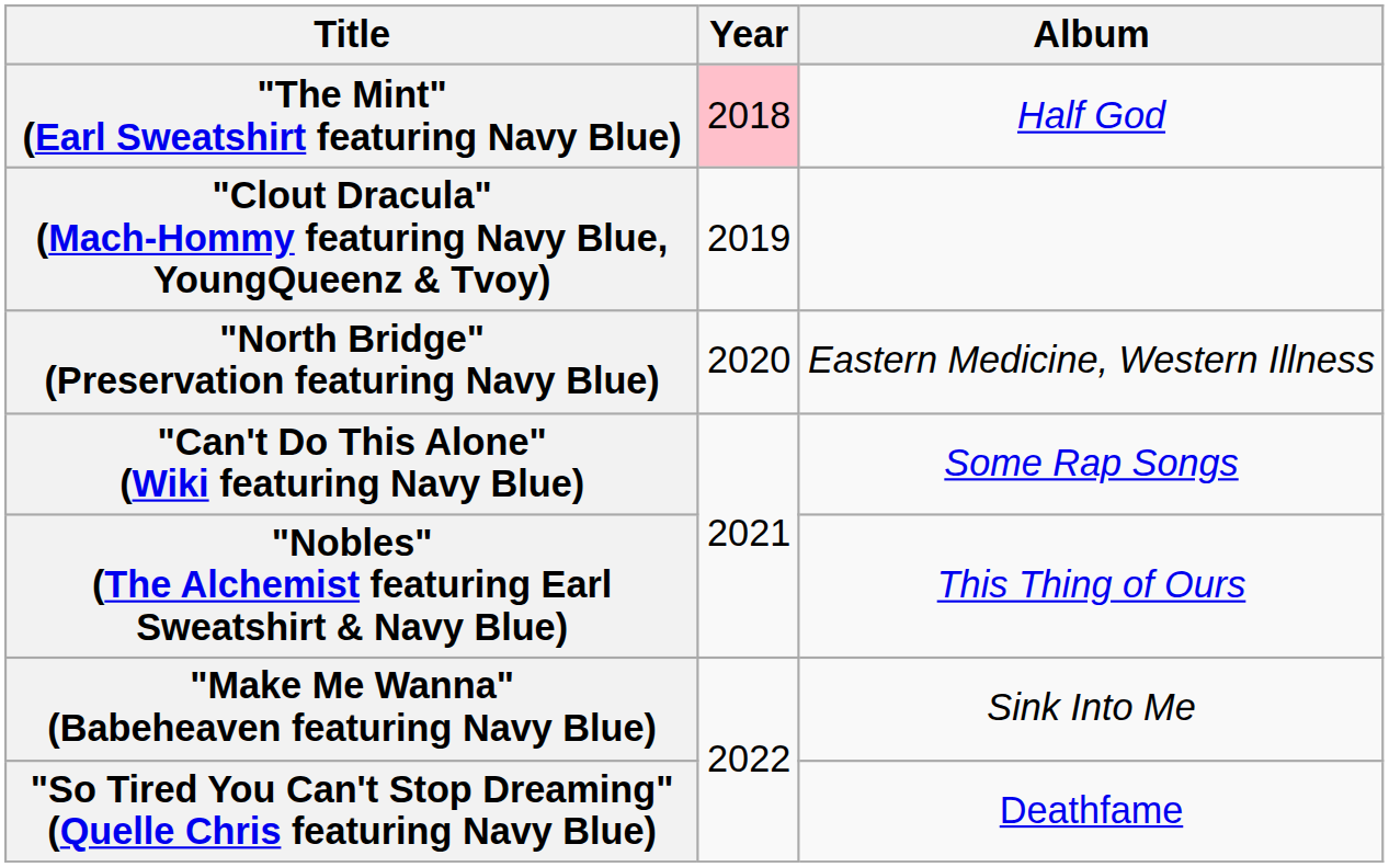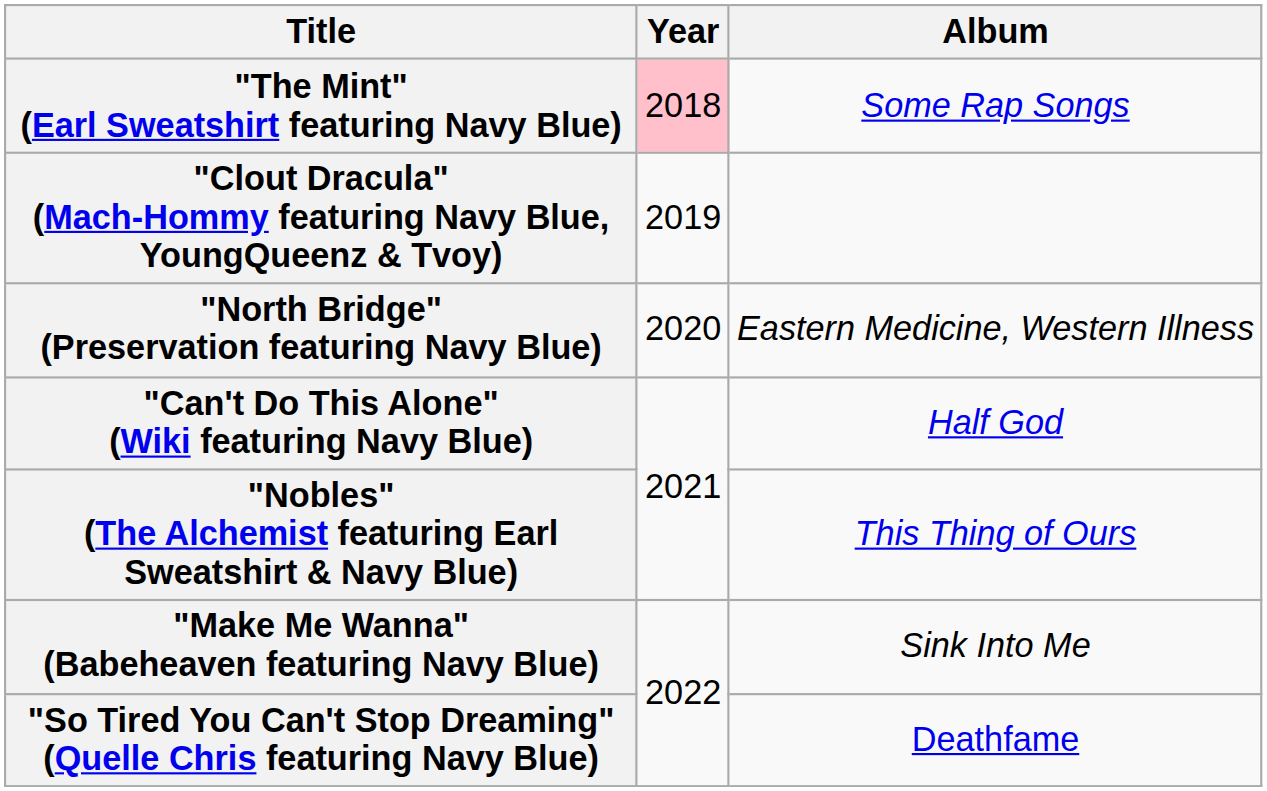"The Mint" (Earl Sweatshirt featuring Navy Blue) | Album: Half God -> Some Rap Songs
"Can't Do This Alone" (Wiki featuring Navy Blue) | Album: Some Rap Songs -> Half God
